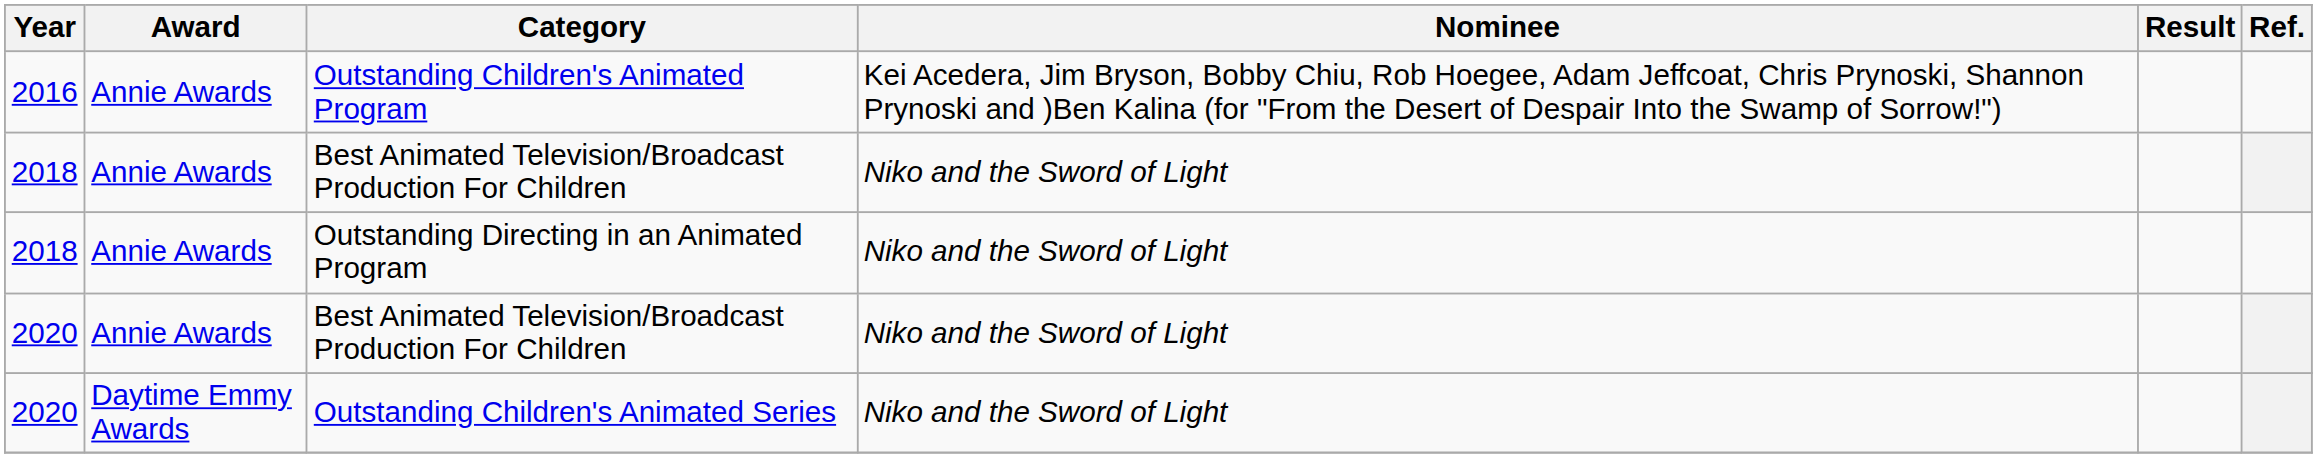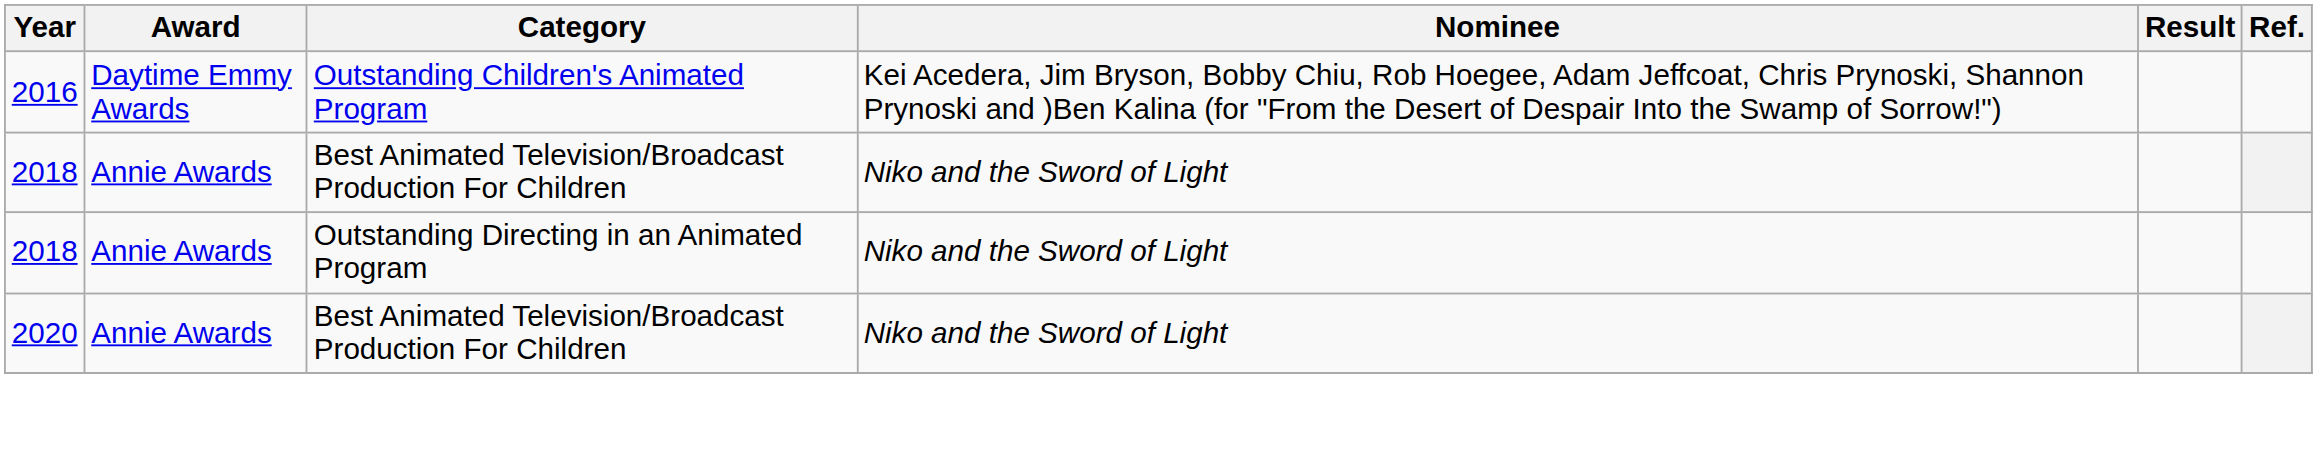Outstanding Children's Animated Program | Award: Annie Awards -> Daytime Emmy Awards
- row: 2020 | Daytime Emmy Awards | Outstanding Children's Animated Series | Niko and the Sword of Light
